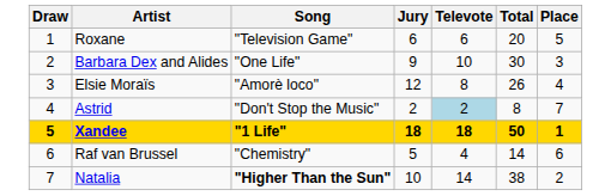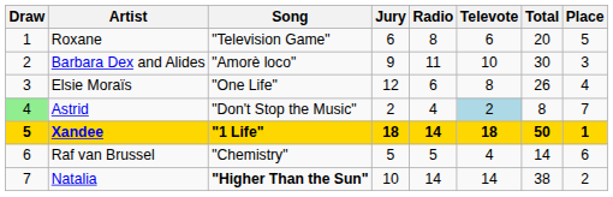+ column: Radio | 8 | 11 | 6 | 4 | 14 | 5 | 14
Barbara Dex and Alides | Song: "One Life" -> "Amorè loco"
Elsie Moraïs | Song: "Amorè loco" -> "One Life"
Astrid | Draw: no background -> lightgreen background
